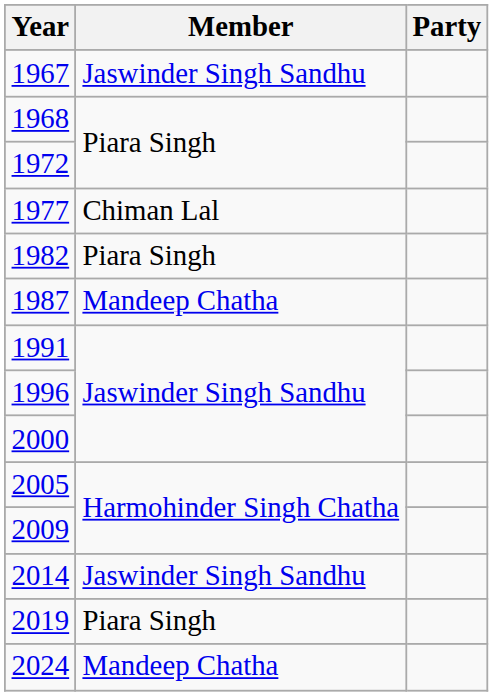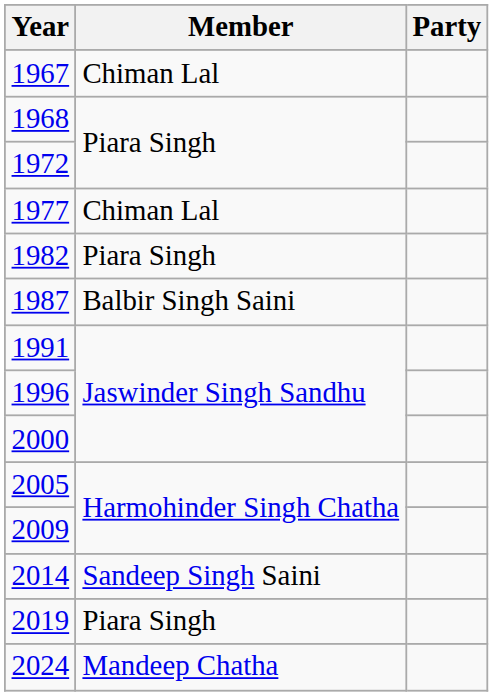1967 | Member: Jaswinder Singh Sandhu -> Chiman Lal
1987 | Member: Mandeep Chatha -> Balbir Singh Saini
2014 | Member: Jaswinder Singh Sandhu -> Sandeep Singh Saini
